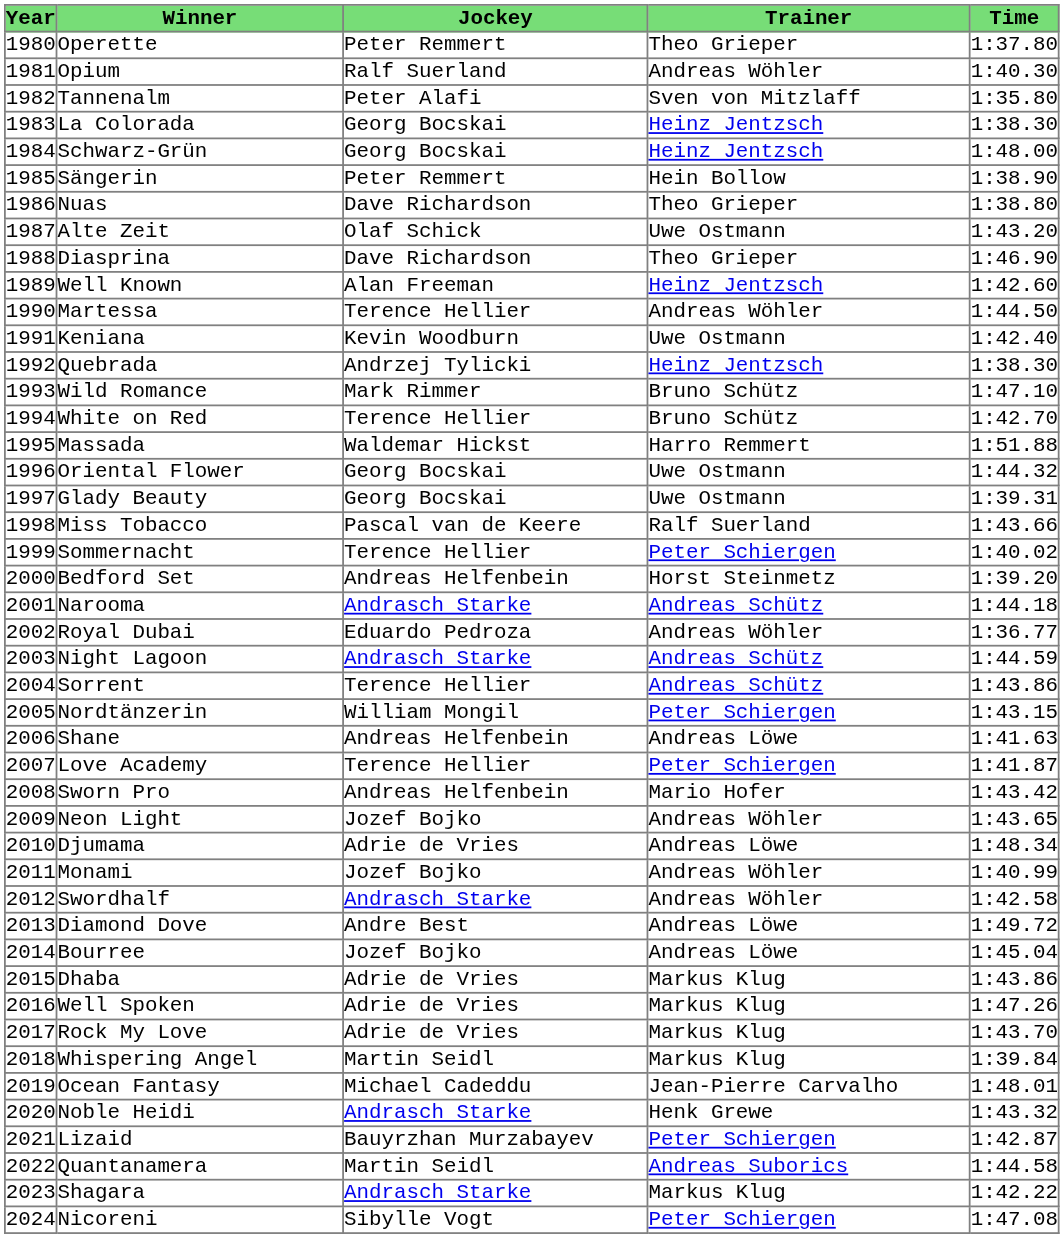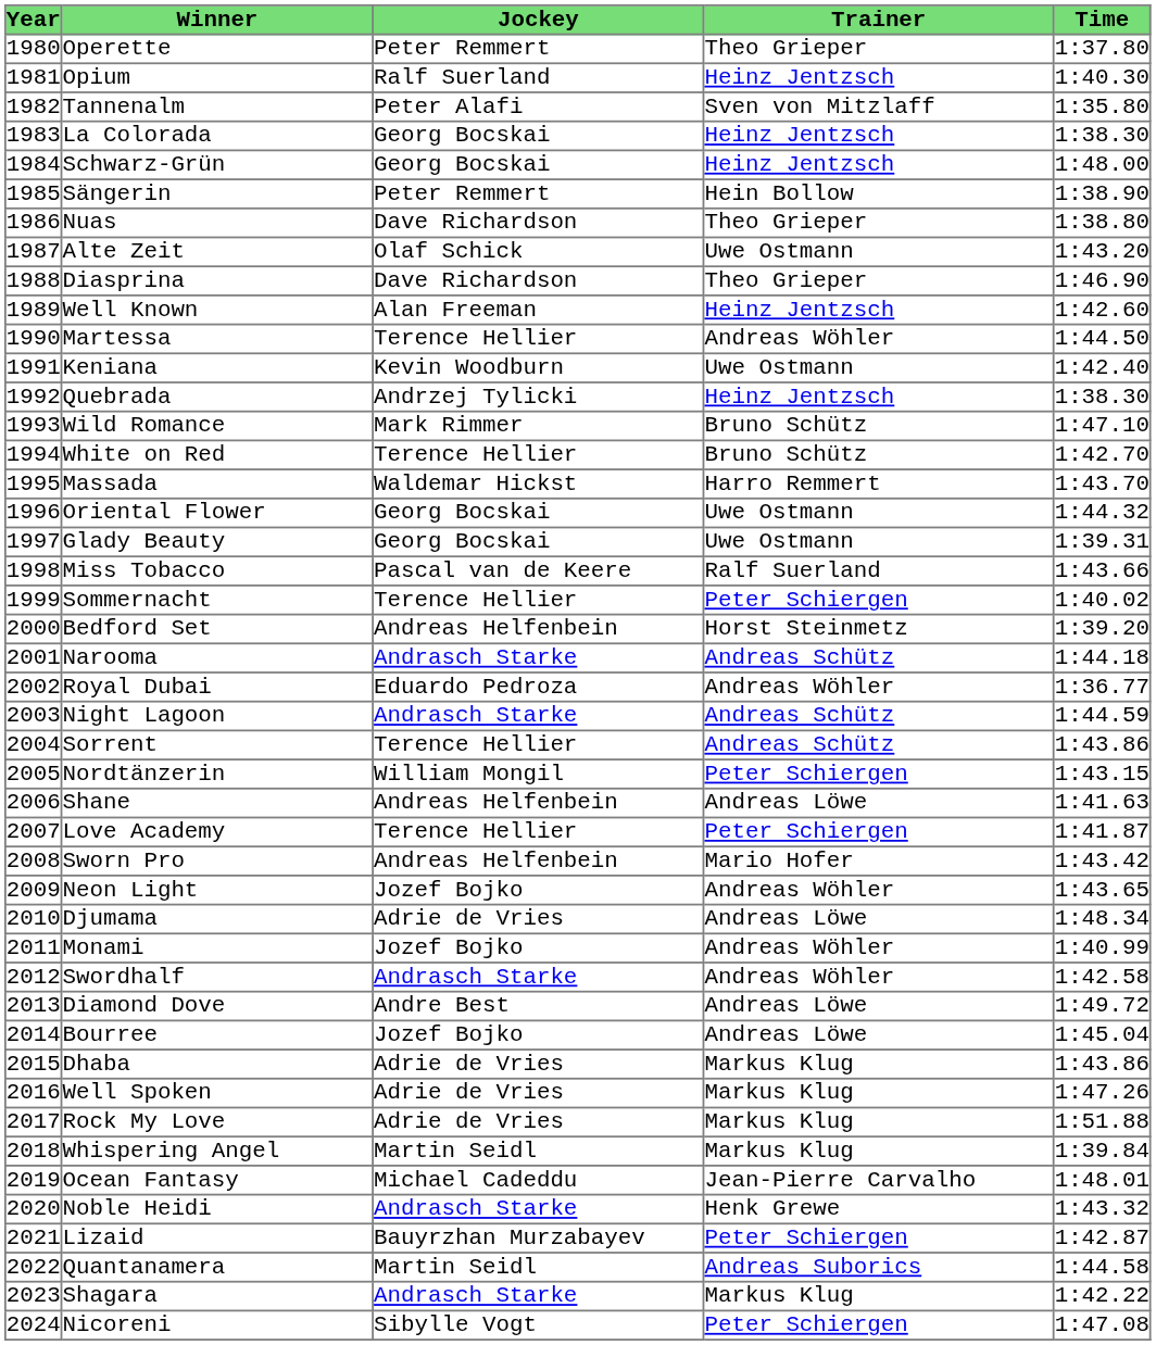Opium | Trainer: Andreas Wöhler -> Heinz Jentzsch
Massada | Time: 1:51.88 -> 1:43.70
Rock My Love | Time: 1:43.70 -> 1:51.88
